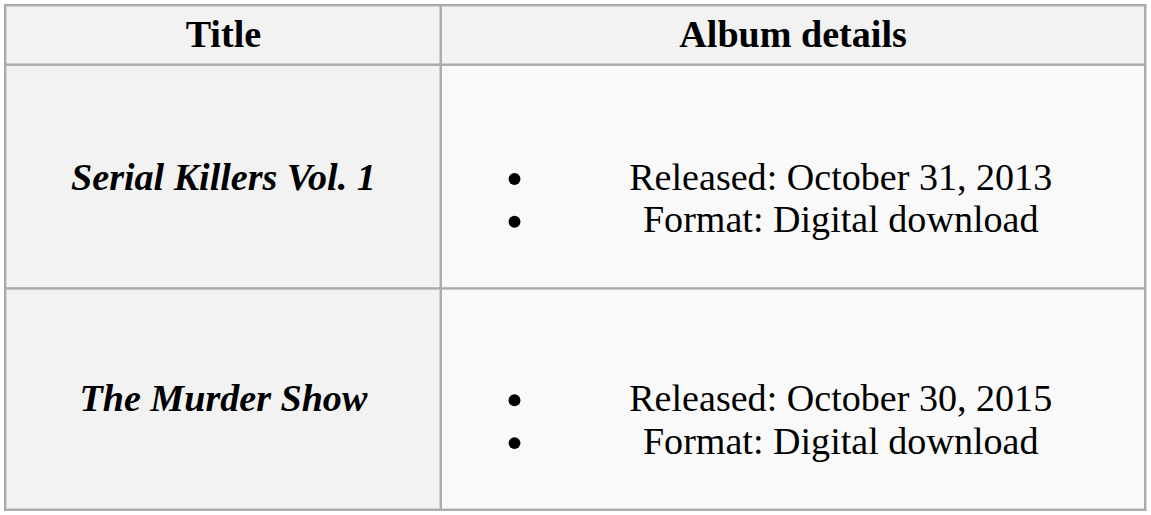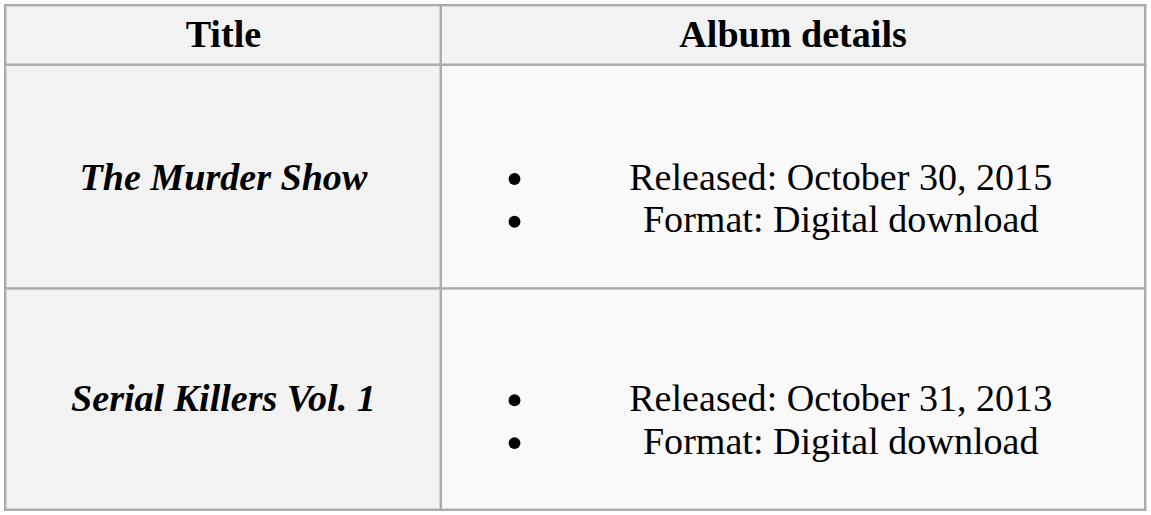rows swapped: Serial Killers Vol. 1 <-> The Murder Show
